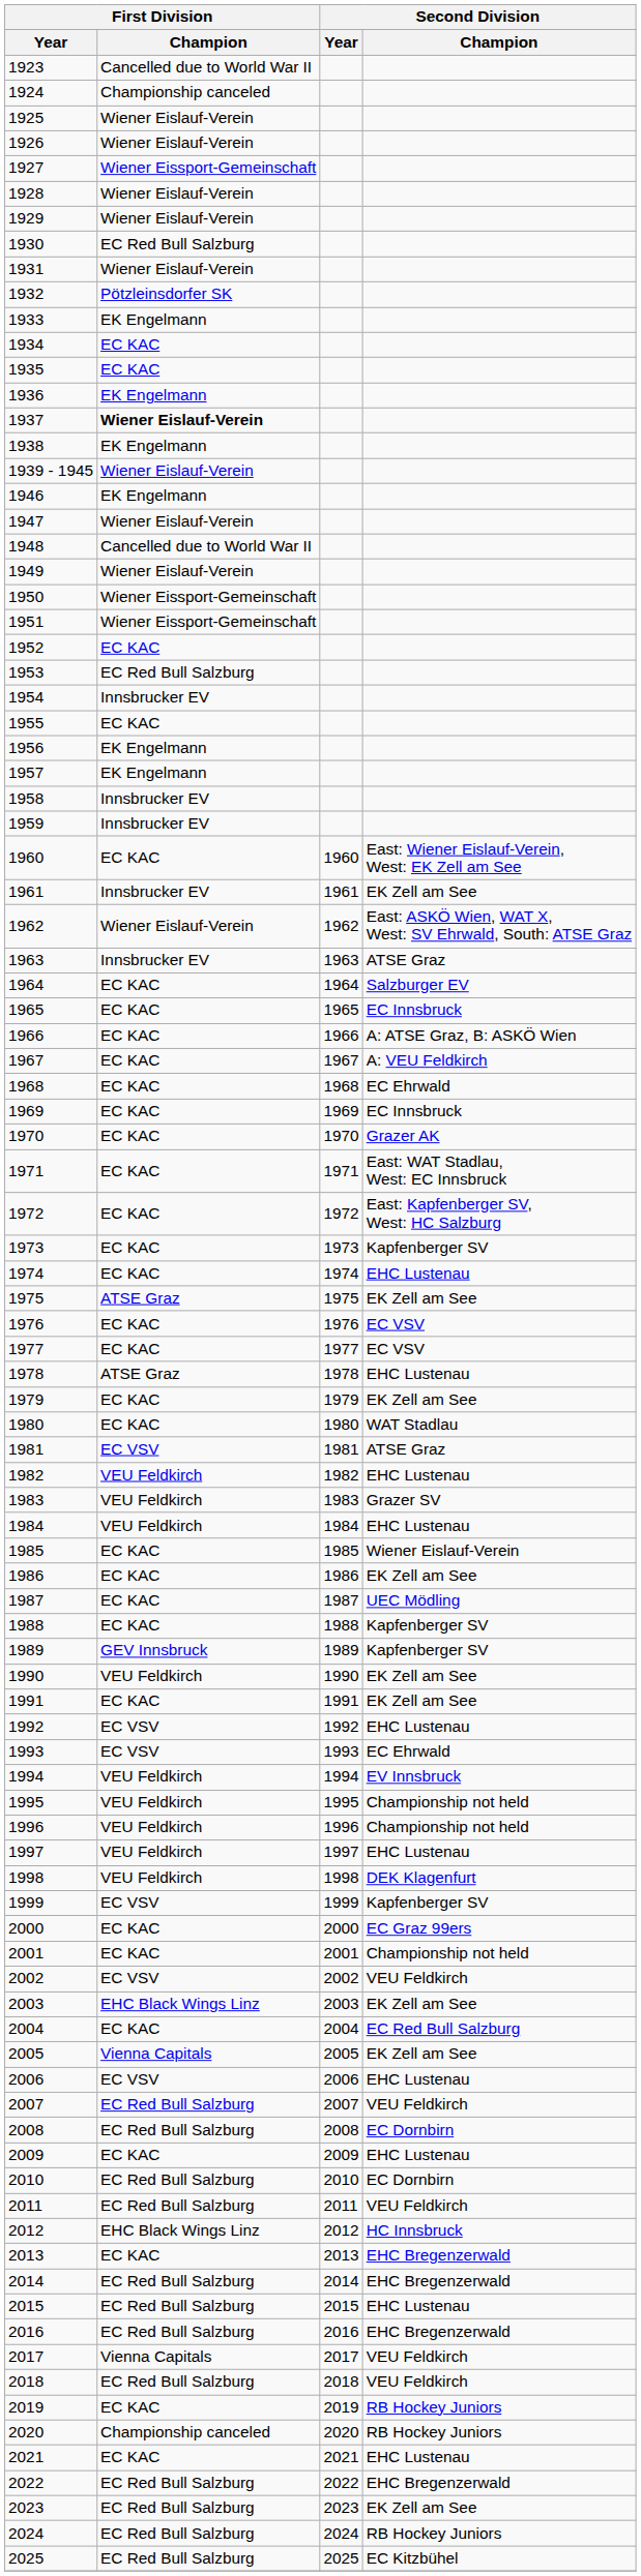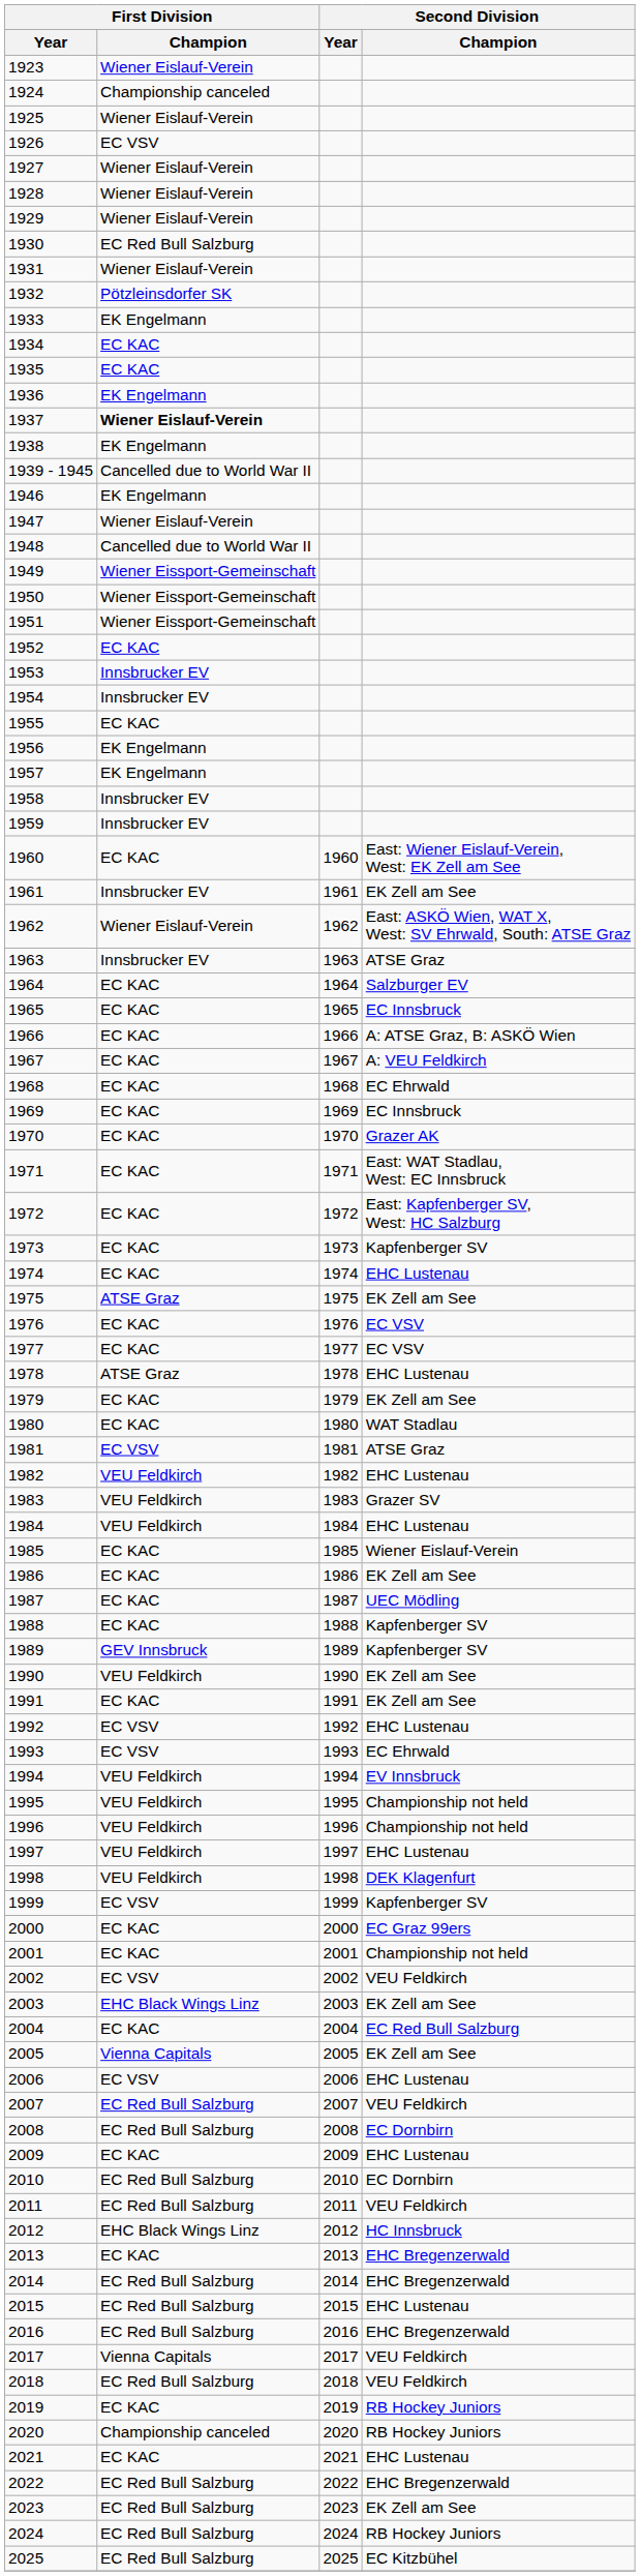1923 | First Division / Champion: Cancelled due to World War II -> Wiener Eislauf-Verein
1926 | First Division / Champion: Wiener Eislauf-Verein -> EC VSV
1927 | First Division / Champion: Wiener Eissport-Gemeinschaft -> Wiener Eislauf-Verein
1939 - 1945 | First Division / Champion: Wiener Eislauf-Verein -> Cancelled due to World War II
1949 | First Division / Champion: Wiener Eislauf-Verein -> Wiener Eissport-Gemeinschaft
1953 | First Division / Champion: EC Red Bull Salzburg -> Innsbrucker EV
